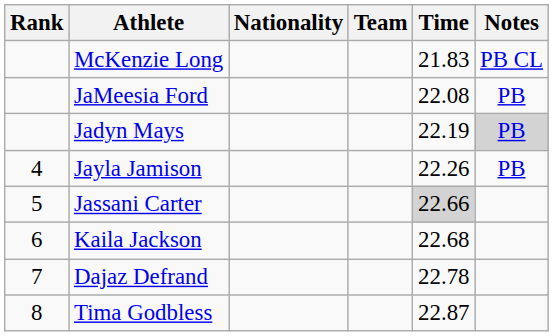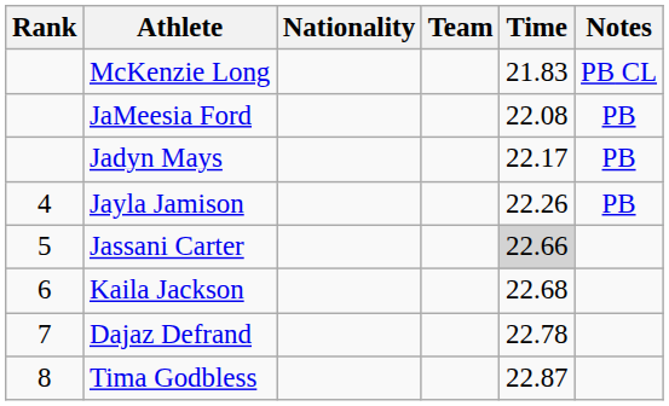Jadyn Mays | Time: 22.19 -> 22.17
Jadyn Mays | Notes: lightgrey background -> no background
